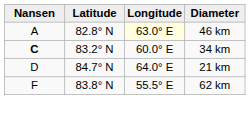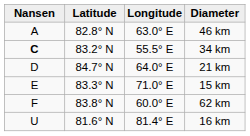46 km | Longitude: lightyellow background -> no background
34 km | Longitude: 60.0° E -> 55.5° E
+ row: E | 83.3° N | 71.0° E | 15 km
62 km | Longitude: 55.5° E -> 60.0° E
+ row: U | 81.6° N | 81.4° E | 16 km
